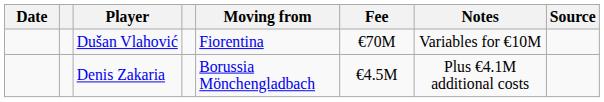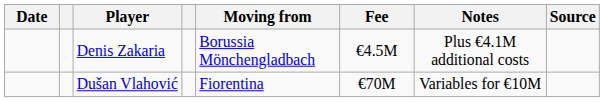rows swapped: Dušan Vlahović <-> Denis Zakaria
